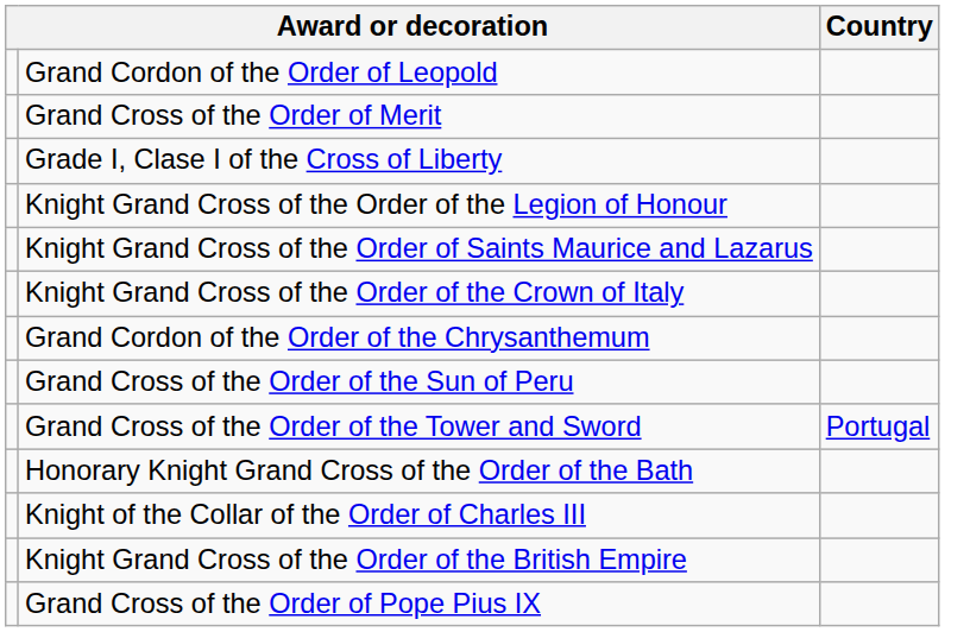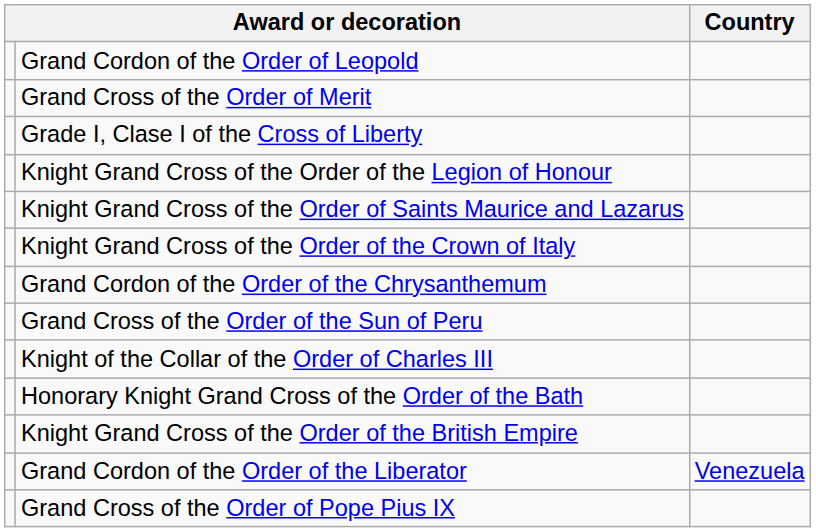- row: Grand Cross of the Order of the Tower and Sword | Portugal
rows swapped: Knight of the Collar of the Order of Charles III <-> Honorary Knight Grand Cross of the Order of the Bath
+ row: Grand Cordon of the Order of the Liberator | Venezuela
